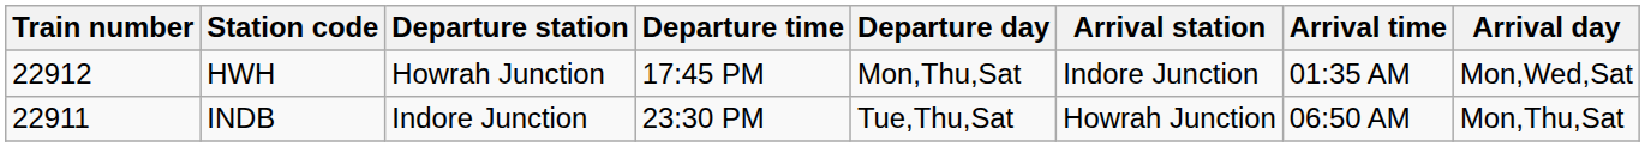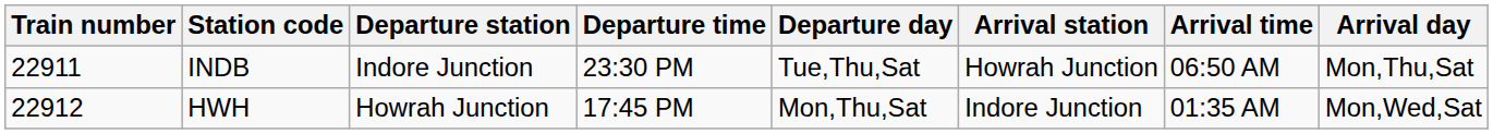rows swapped: INDB <-> HWH
